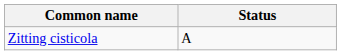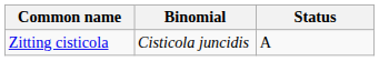+ column: Binomial | Cisticola juncidis
